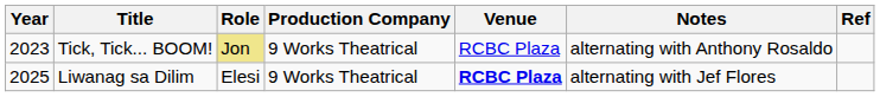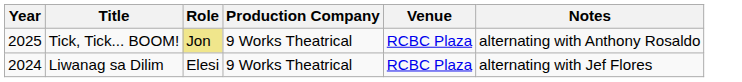- column: Ref
Tick, Tick... BOOM! | Year: 2023 -> 2025
Liwanag sa Dilim | Year: 2025 -> 2024
Liwanag sa Dilim | Venue: bold -> normal
